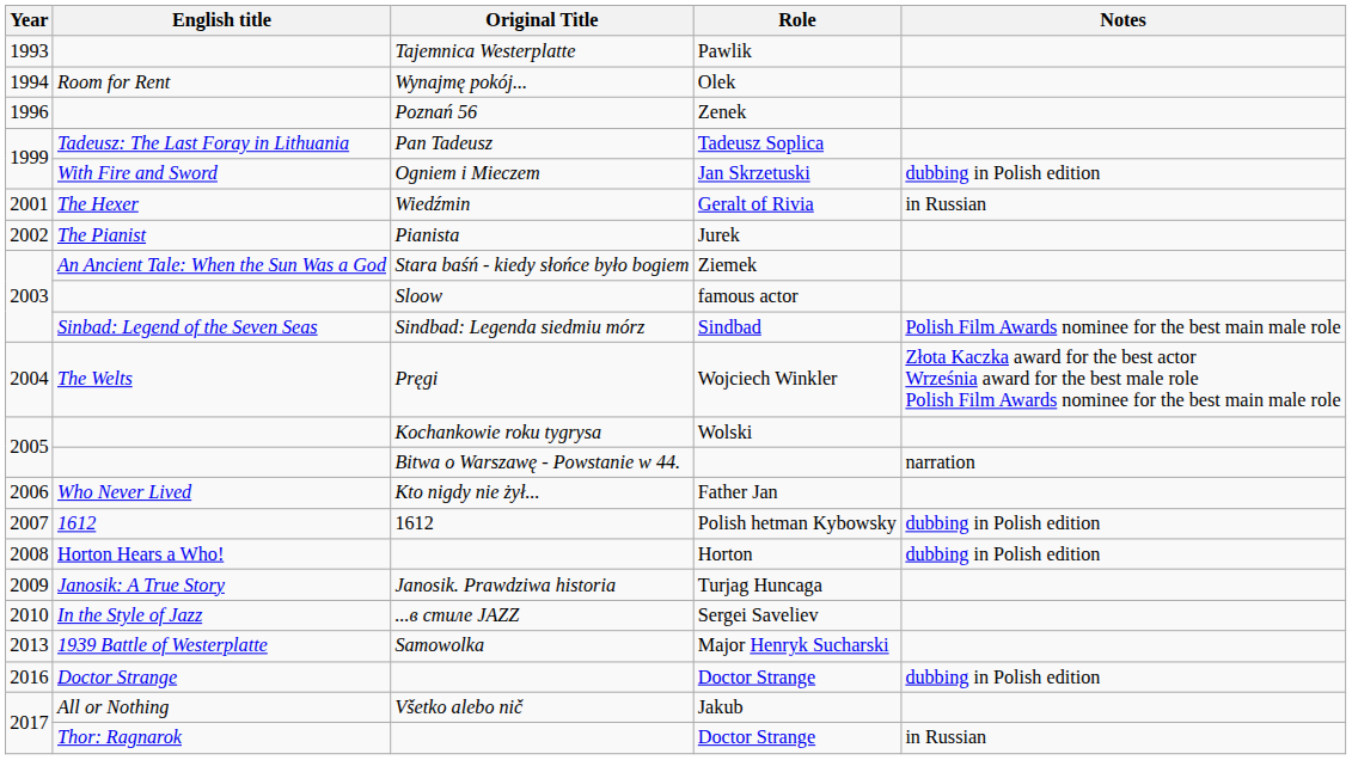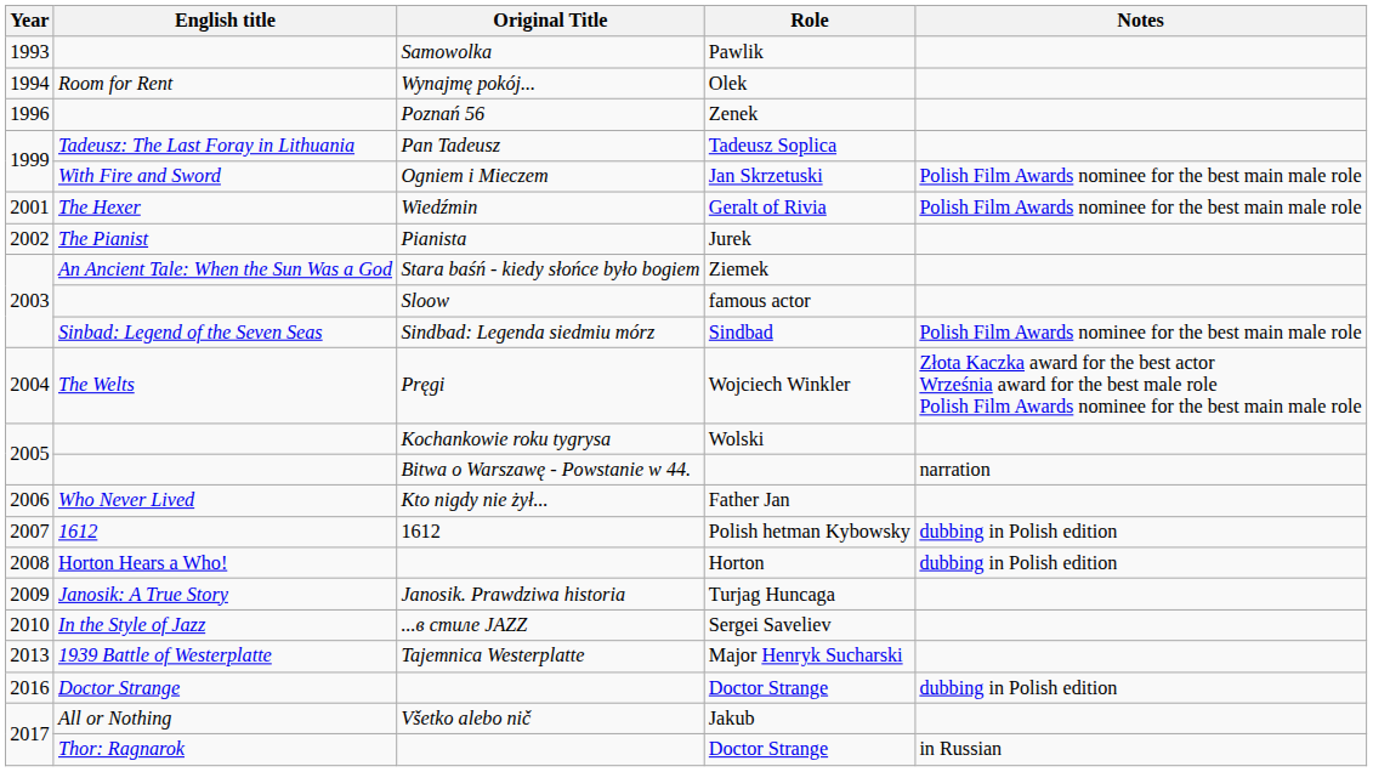Pawlik | Original Title: Tajemnica Westerplatte -> Samowolka
Jan Skrzetuski | Notes: dubbing in Polish edition -> Polish Film Awards nominee for the best main male role
Geralt of Rivia | Notes: in Russian -> Polish Film Awards nominee for the best main male role
Major Henryk Sucharski | Original Title: Samowolka -> Tajemnica Westerplatte
